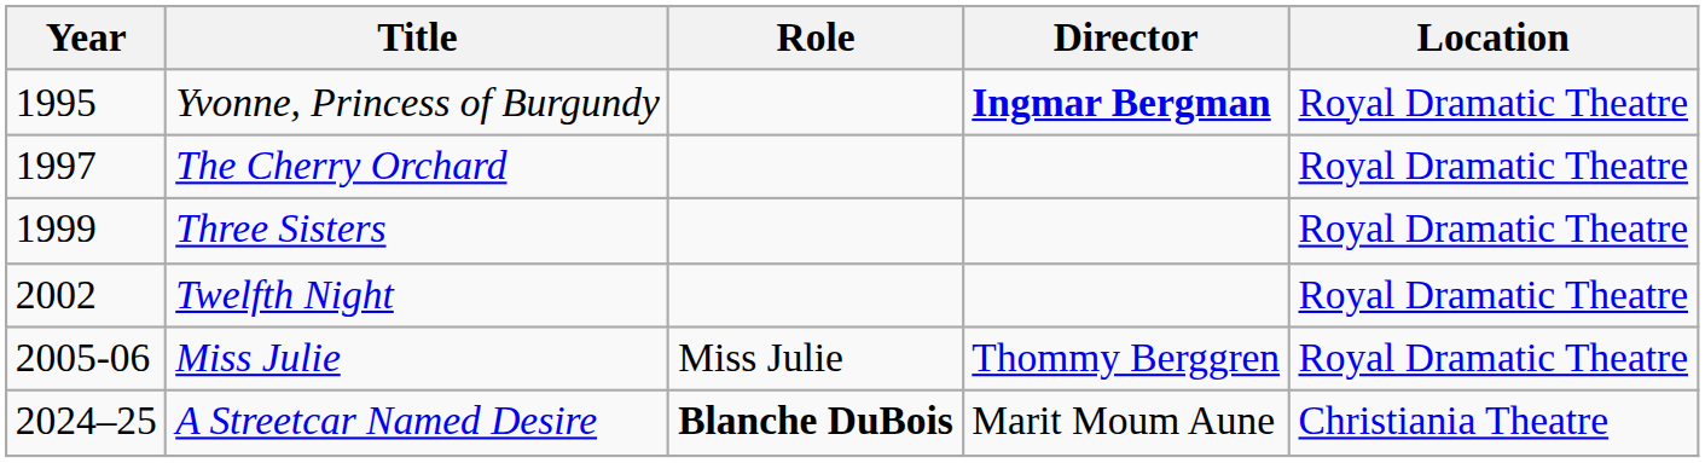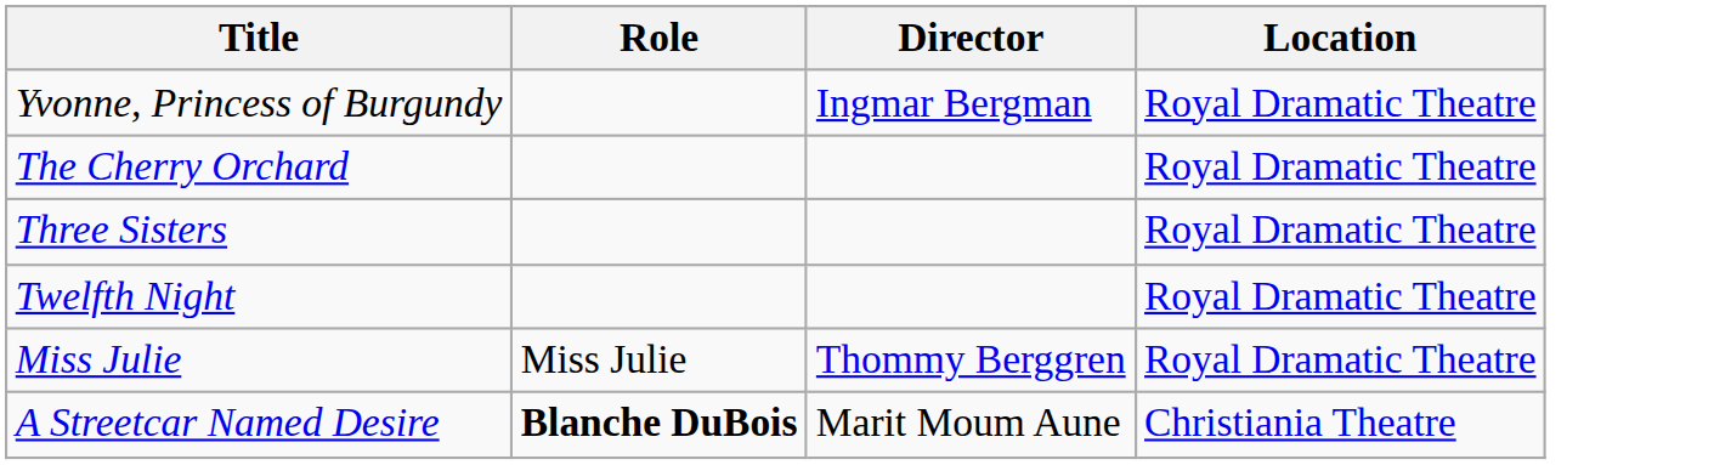- column: Year | 1995 | 1997 | 1999 | 2002 | 2005-06 | 2024–25
Yvonne, Princess of Burgundy | Director: bold -> normal
